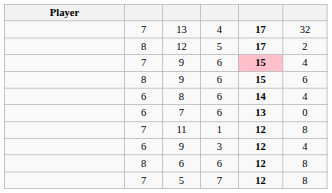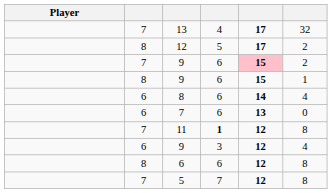7 / 9 | column 6: 4 -> 2
8 / 9 | column 6: 6 -> 1
11 | column 4: normal -> bold
